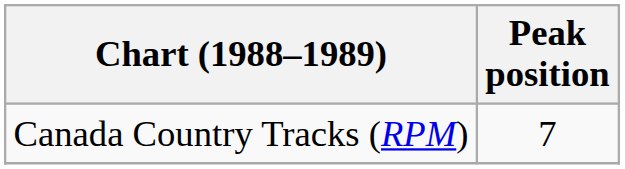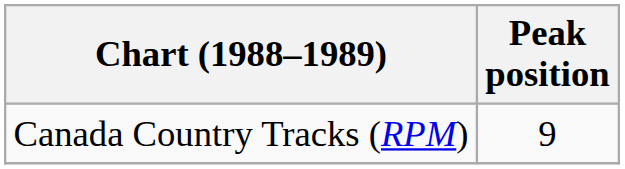Canada Country Tracks (RPM) | Peak position: 7 -> 9
